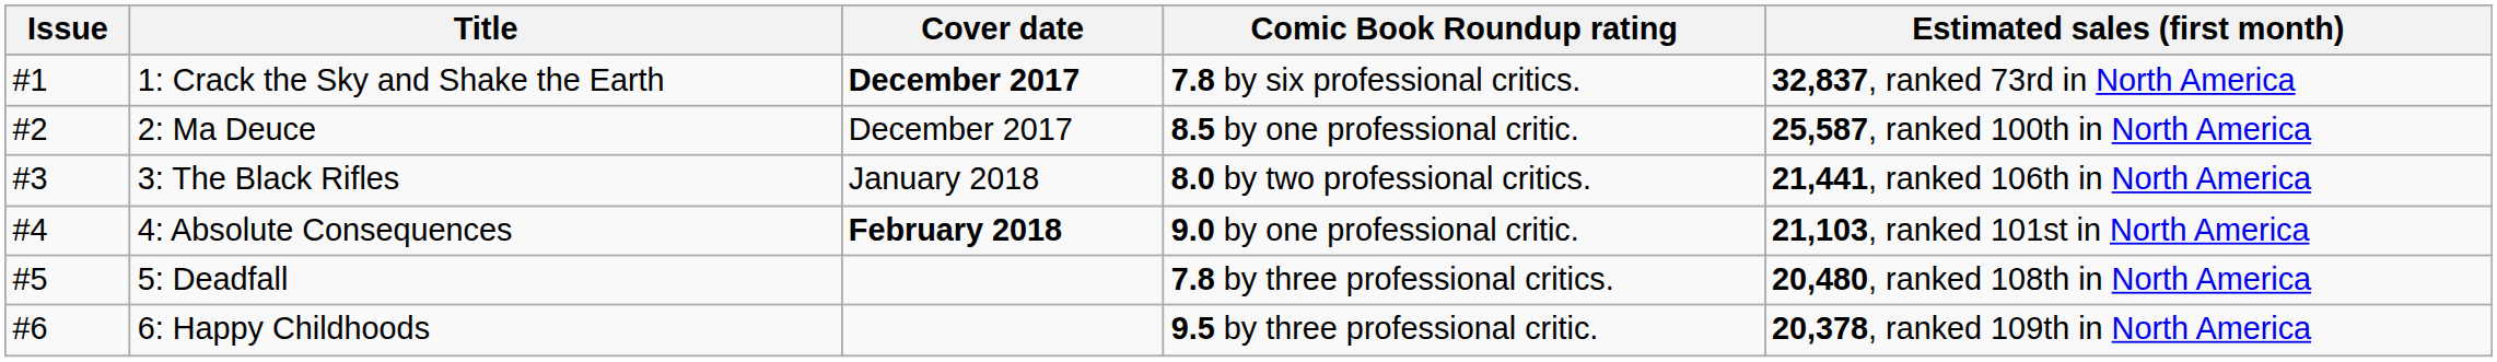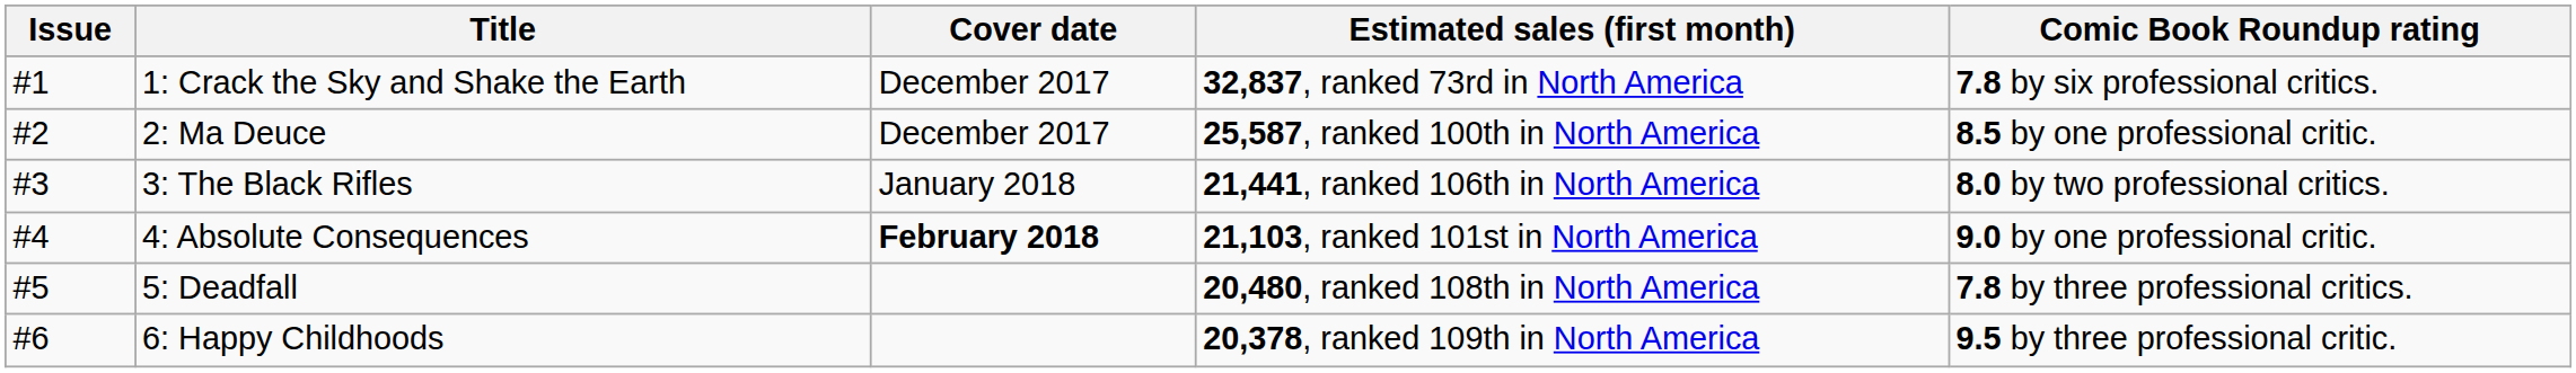columns swapped: Comic Book Roundup rating <-> Estimated sales (first month)
1: Crack the Sky and Shake the Earth | Cover date: bold -> normal
